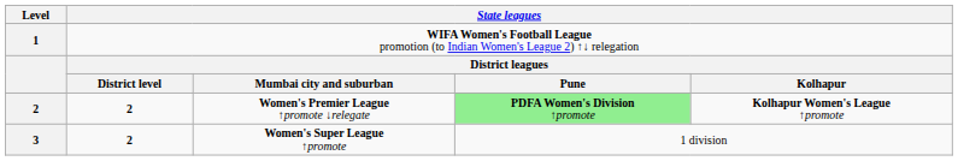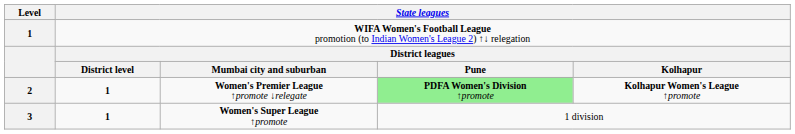Women's Premier League ↑promote ↓relegate | column 2: 2 -> 1
Women's Super League ↑promote | column 2: 2 -> 1
